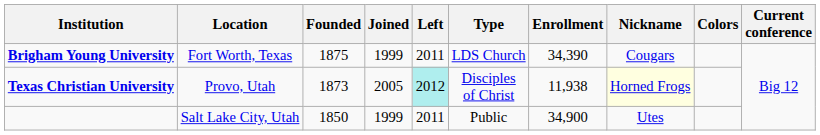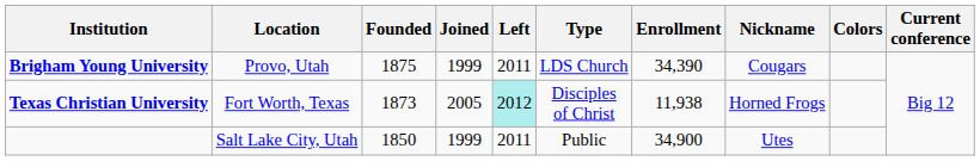Brigham Young University | Location: Fort Worth, Texas -> Provo, Utah
Texas Christian University | Location: Provo, Utah -> Fort Worth, Texas
Texas Christian University | Nickname: lightyellow background -> no background
